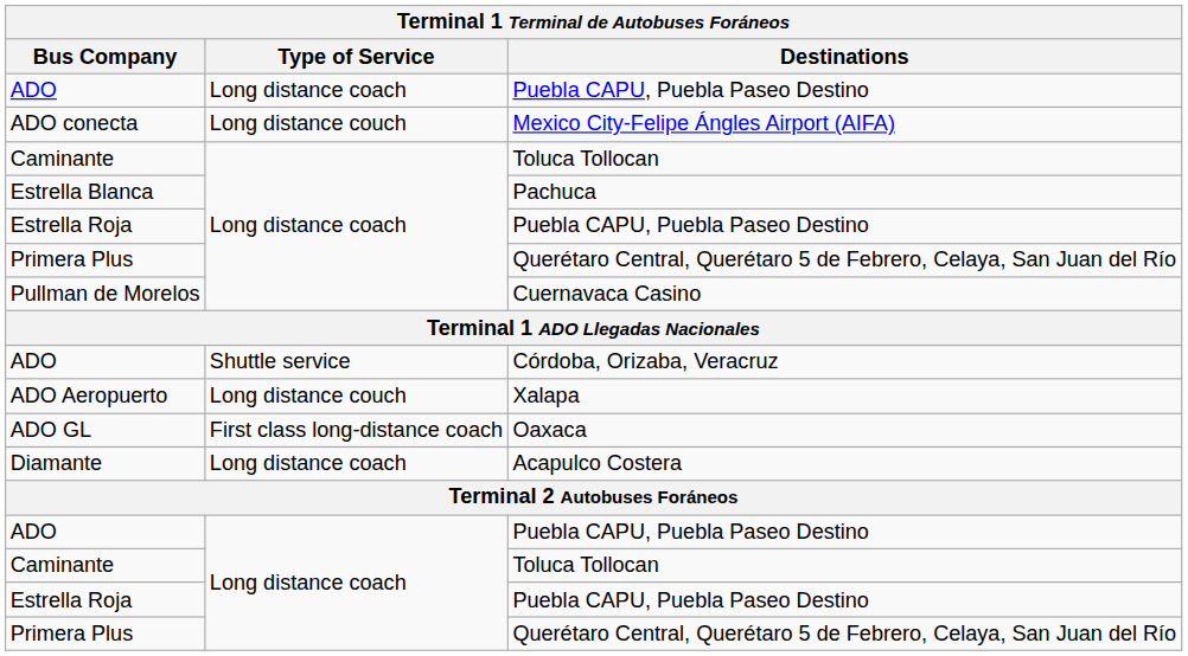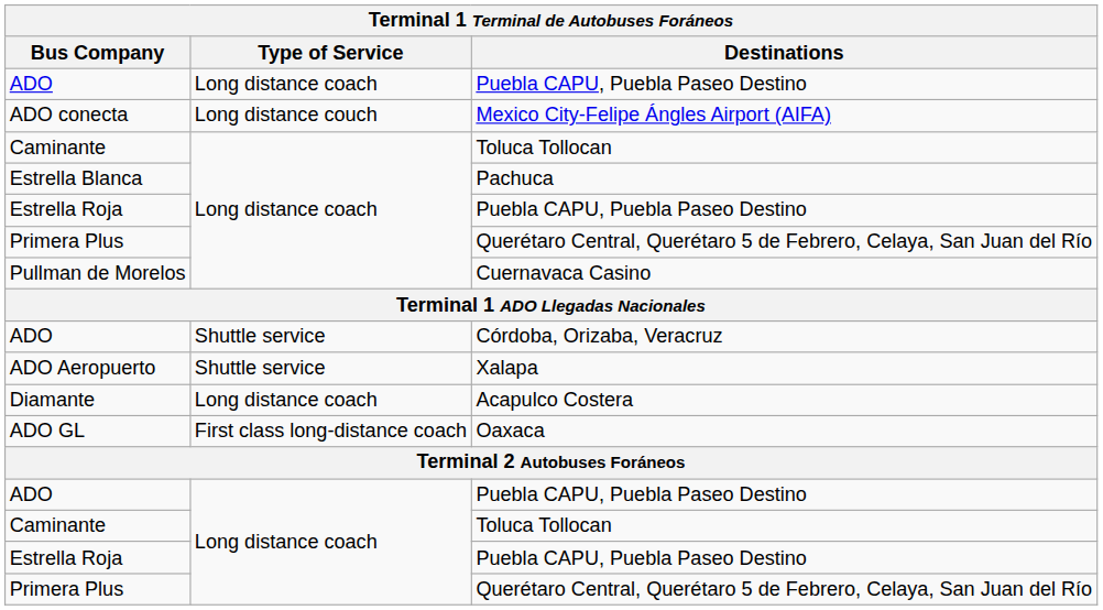ADO Aeropuerto | Type of Service: Long distance couch -> Shuttle service
rows swapped: ADO GL <-> Diamante
